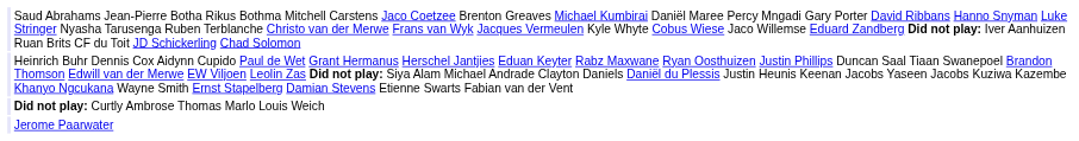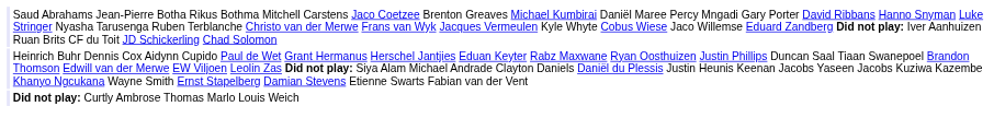- row: Jerome Paarwater
